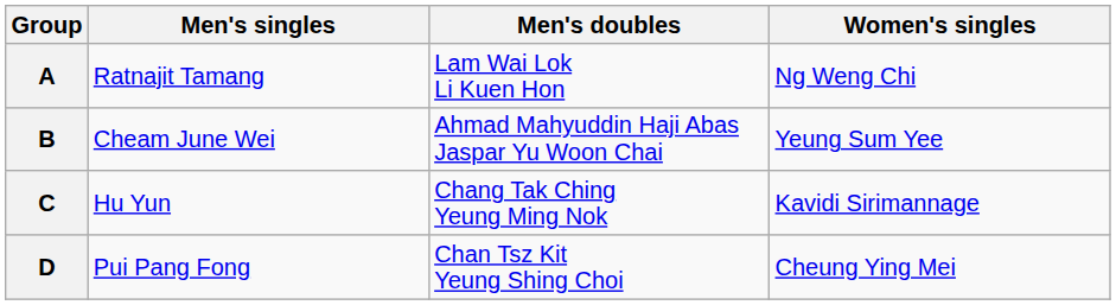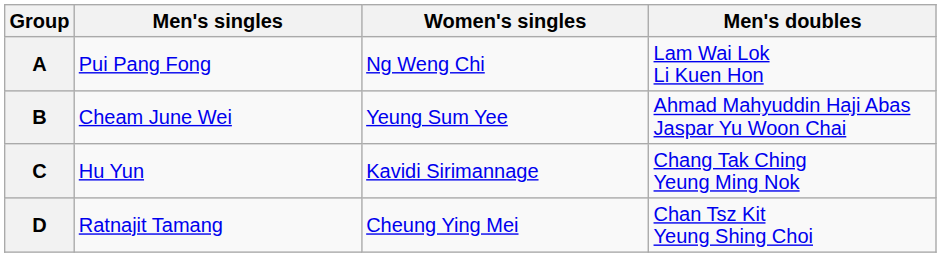columns swapped: Women's singles <-> Men's doubles
A | Men's singles: Ratnajit Tamang -> Pui Pang Fong
D | Men's singles: Pui Pang Fong -> Ratnajit Tamang
